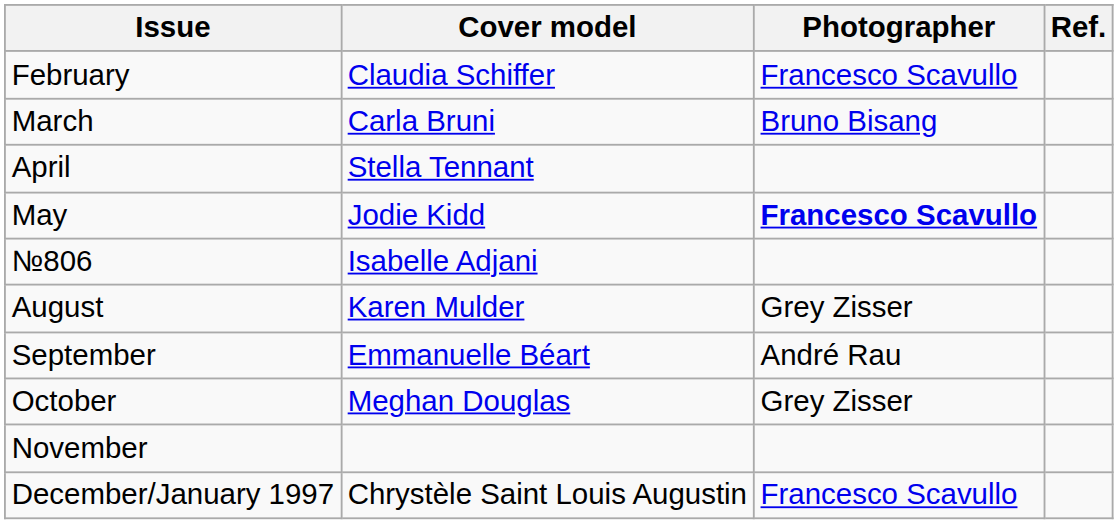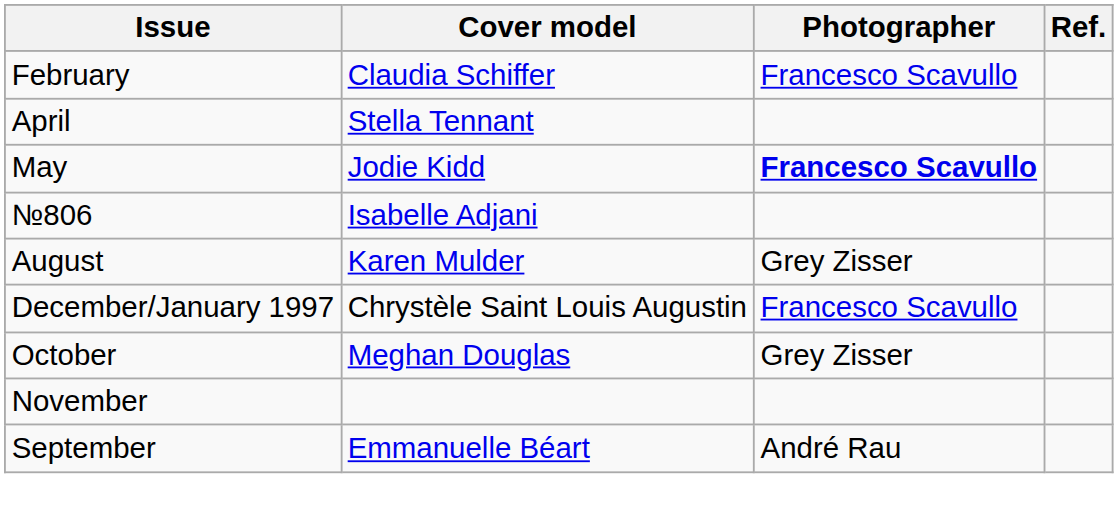- row: March | Carla Bruni | Bruno Bisang
rows swapped: September <-> December/January 1997
